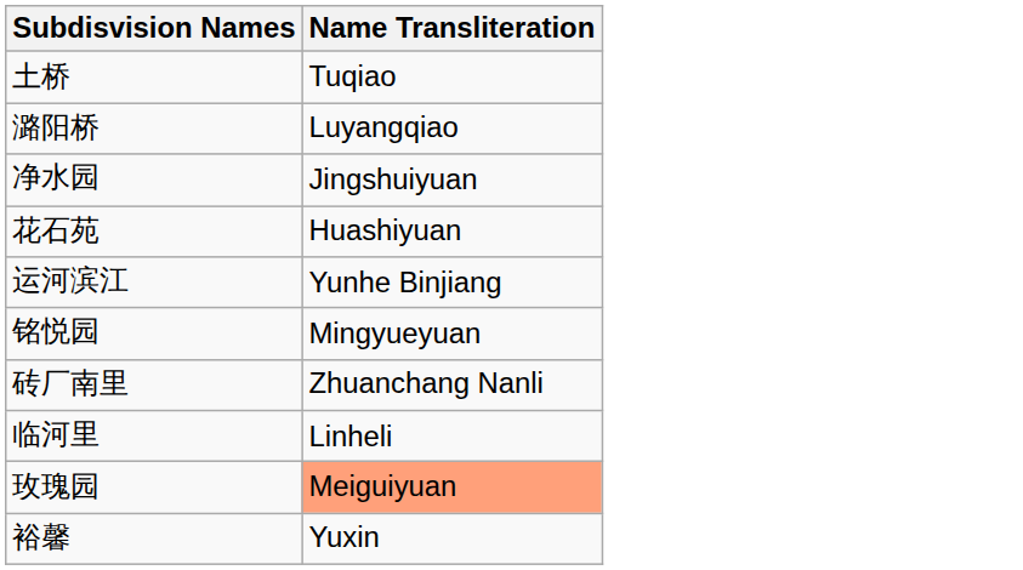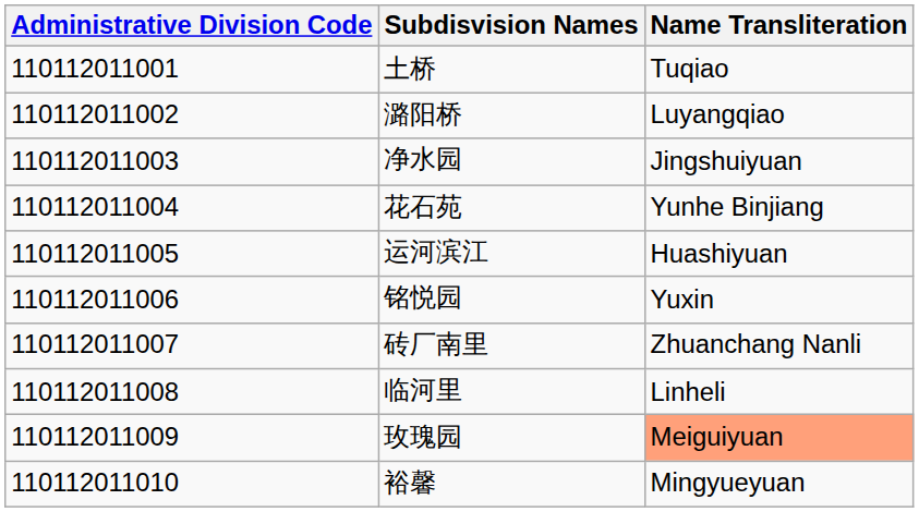+ column: Administrative Division Code | 110112011001 | 110112011002 | 110112011003 | 110112011004 | 110112011005 | 110112011006 | 110112011007 | 110112011008 | 110112011009 | 110112011010
花石苑 | Name Transliteration: Huashiyuan -> Yunhe Binjiang
运河滨江 | Name Transliteration: Yunhe Binjiang -> Huashiyuan
铭悦园 | Name Transliteration: Mingyueyuan -> Yuxin
裕馨 | Name Transliteration: Yuxin -> Mingyueyuan
